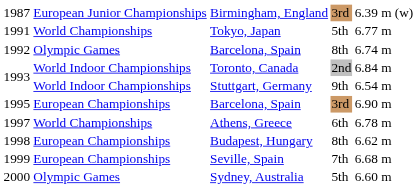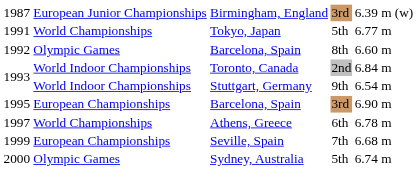1992 | column 5: 6.74 m -> 6.60 m
- row: 1998 | European Championships | Budapest, Hungary | 8th | 6.62 m
2000 | column 5: 6.60 m -> 6.74 m
